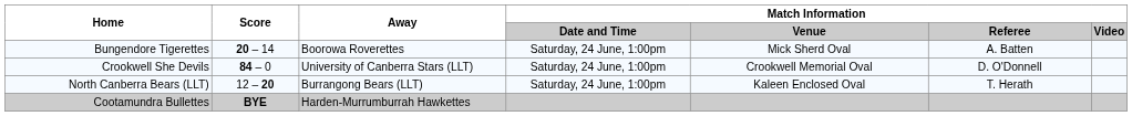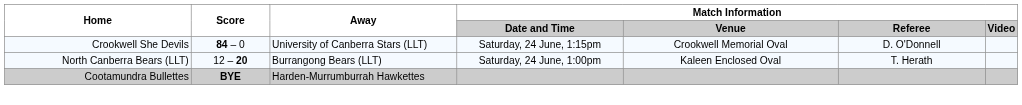- row: Bungendore Tigerettes | 20 – 14 | Boorowa Roverettes | Saturday, 24 June, 1:00pm | Mick Sherd Oval | A. Batten
Crookwell She Devils | Match Information / Date and Time: Saturday, 24 June, 1:00pm -> Saturday, 24 June, 1:15pm
